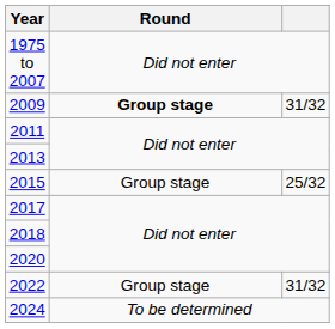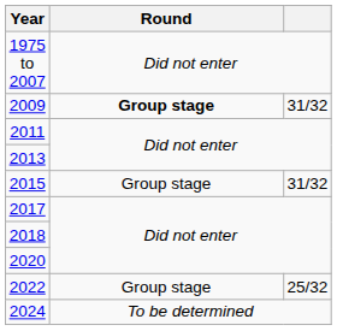2015 | column 3: 25/32 -> 31/32
2022 | column 3: 31/32 -> 25/32
